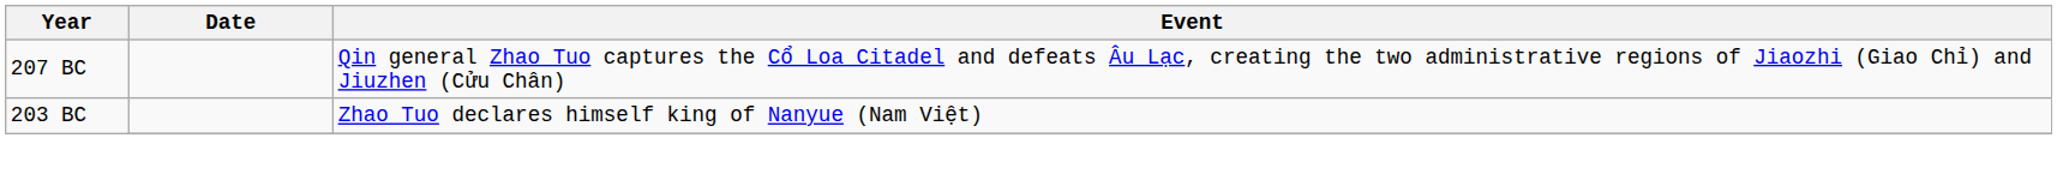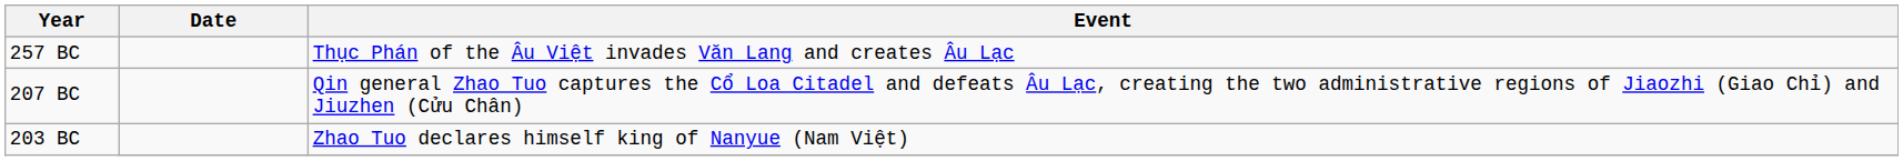+ row: 257 BC | Thục Phán of the Âu Việt invades Văn Lang and creates Âu Lạc
